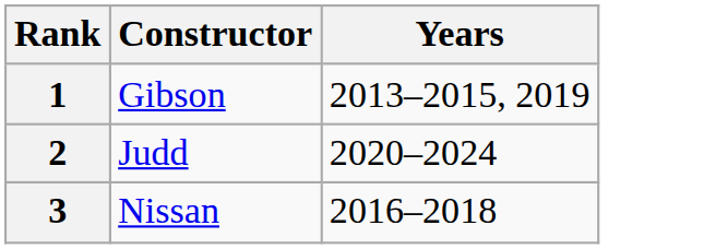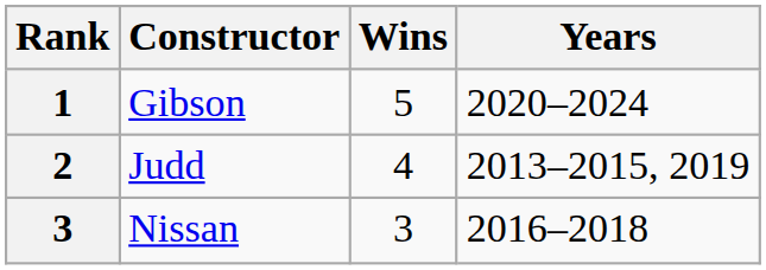+ column: Wins | 5 | 4 | 3
Gibson | Years: 2013–2015, 2019 -> 2020–2024
Judd | Years: 2020–2024 -> 2013–2015, 2019
